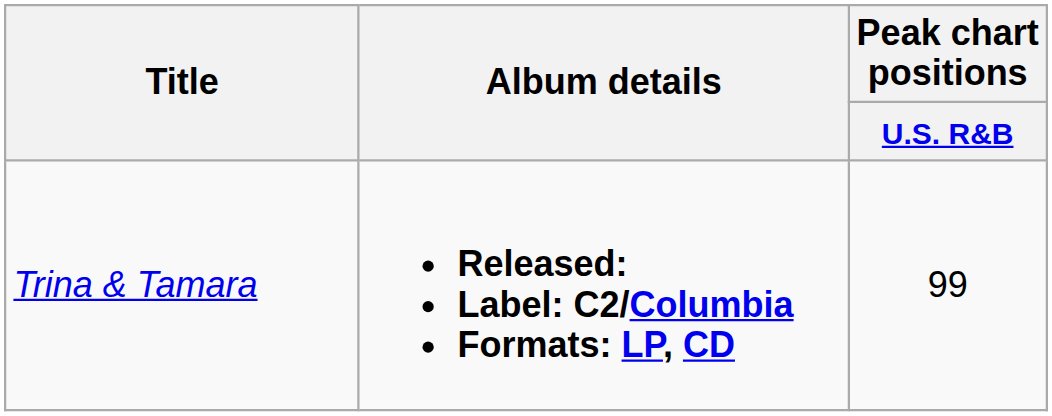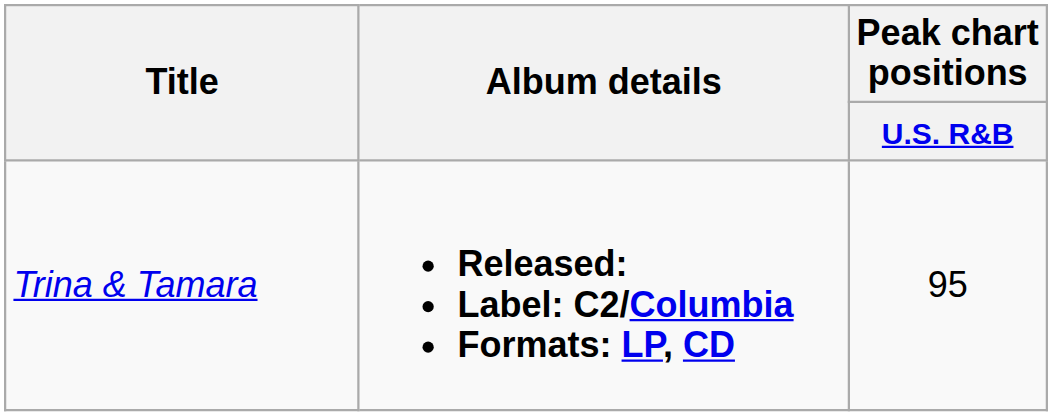Trina & Tamara | Peak chart positions / U.S. R&B: 99 -> 95
